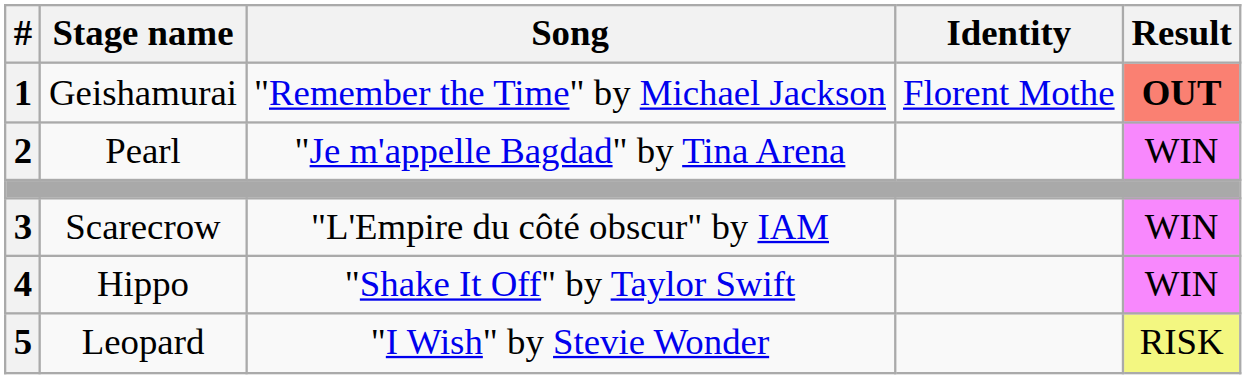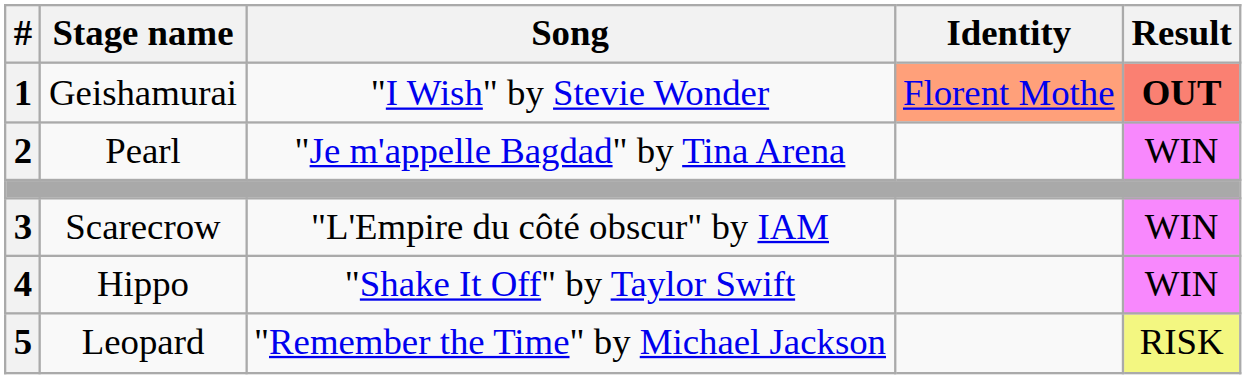Geishamurai | Song: "Remember the Time" by Michael Jackson -> "I Wish" by Stevie Wonder
Geishamurai | Identity: no background -> lightsalmon background
Leopard | Song: "I Wish" by Stevie Wonder -> "Remember the Time" by Michael Jackson
